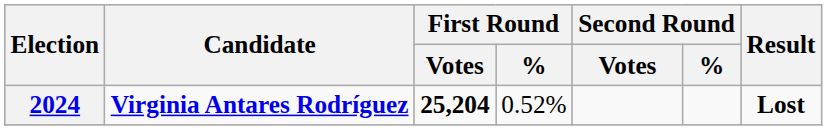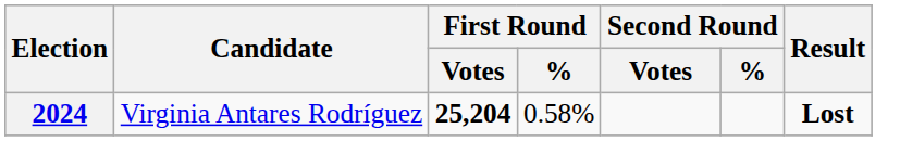2024 | Candidate: bold -> normal
2024 | First Round / %: 0.52% -> 0.58%
